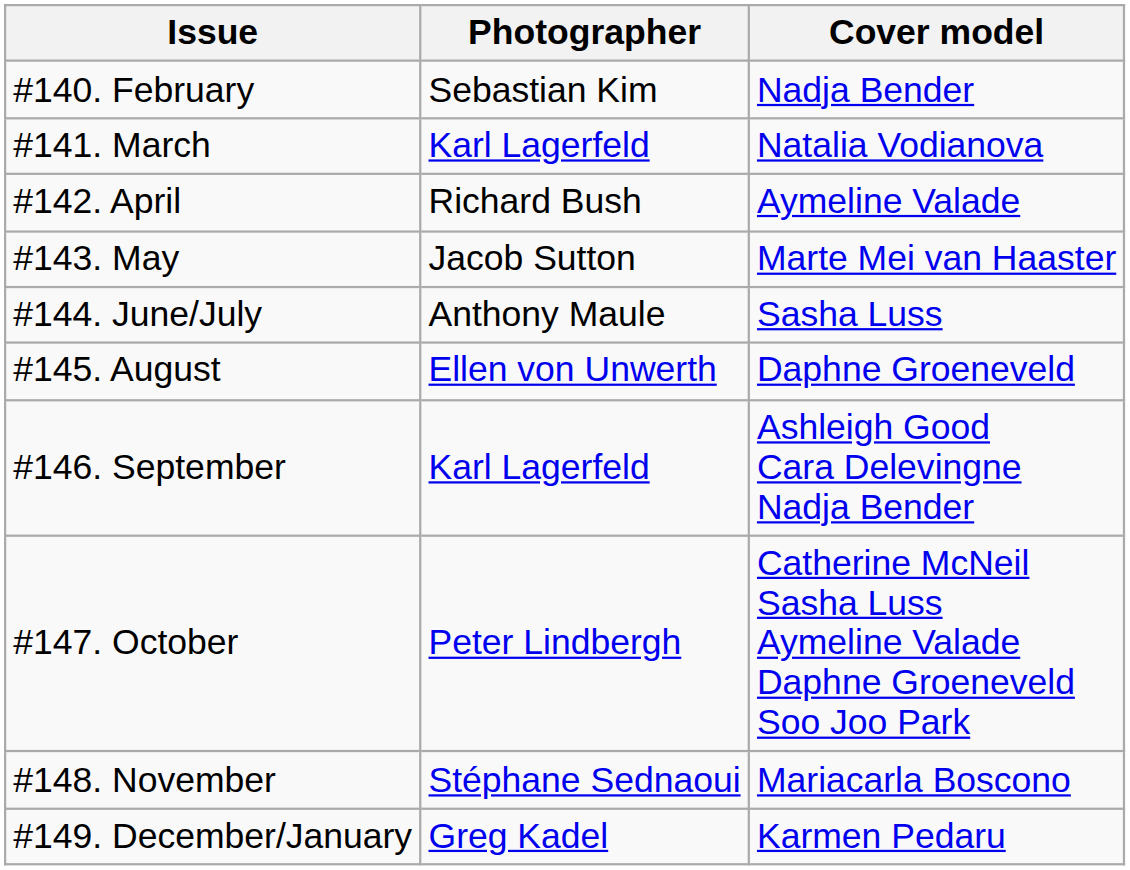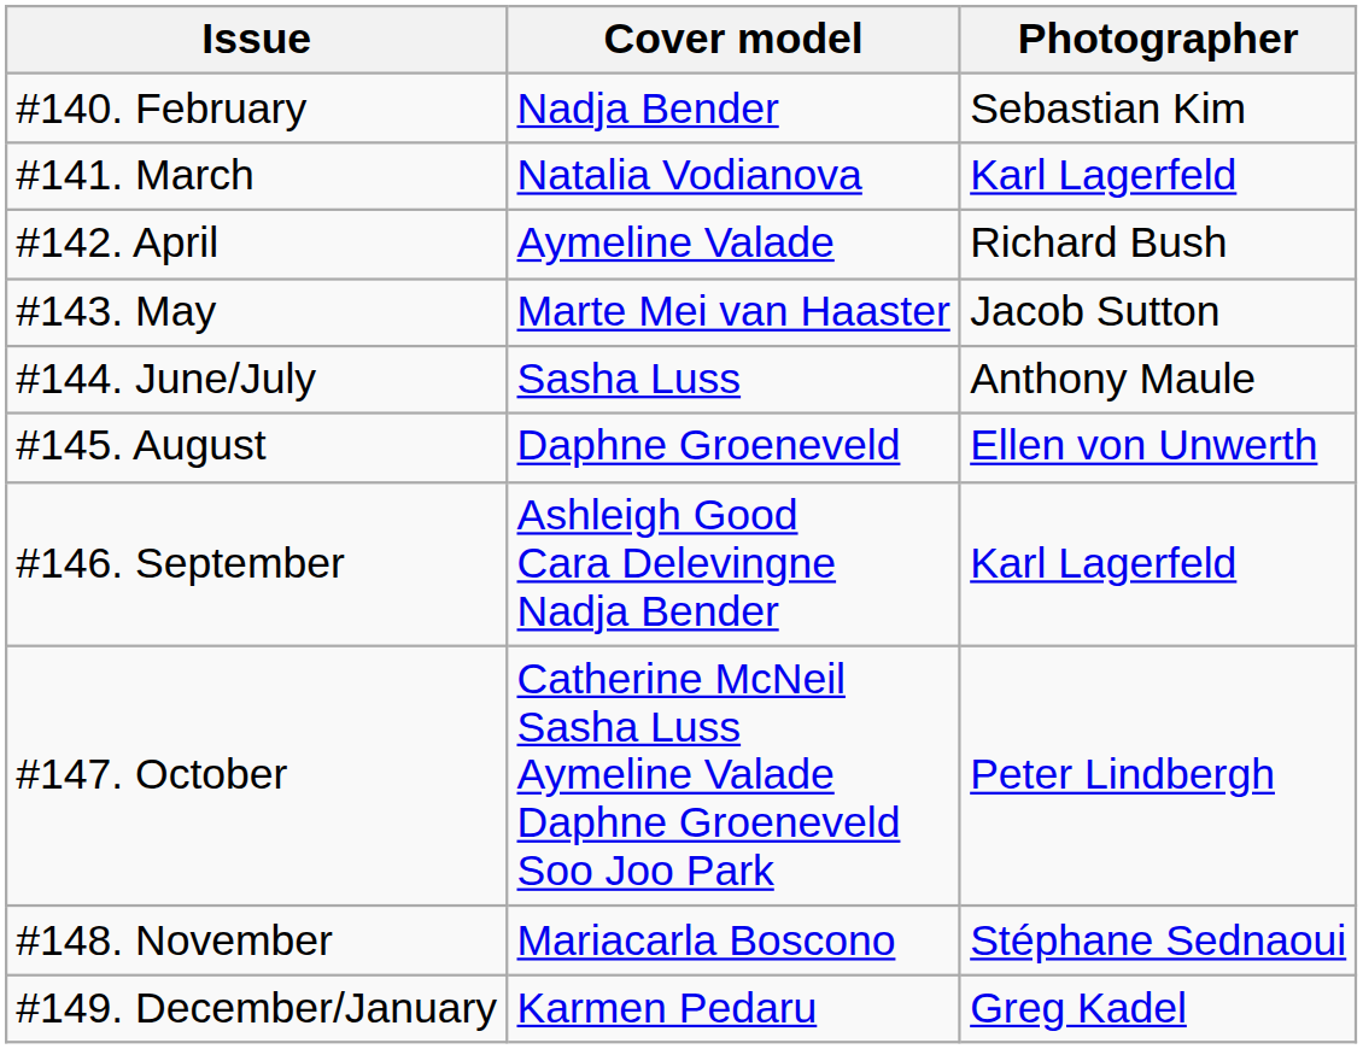columns swapped: Cover model <-> Photographer
